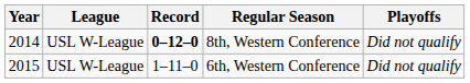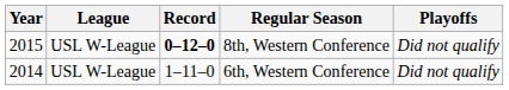8th, Western Conference | Year: 2014 -> 2015
6th, Western Conference | Year: 2015 -> 2014
